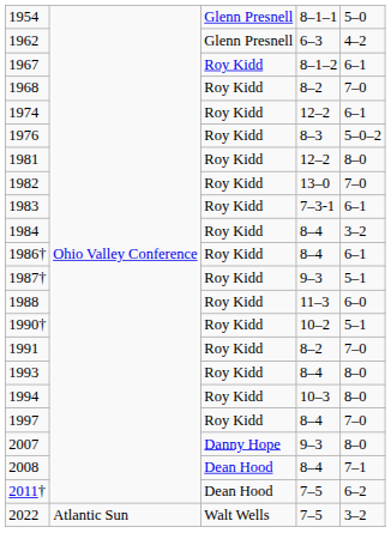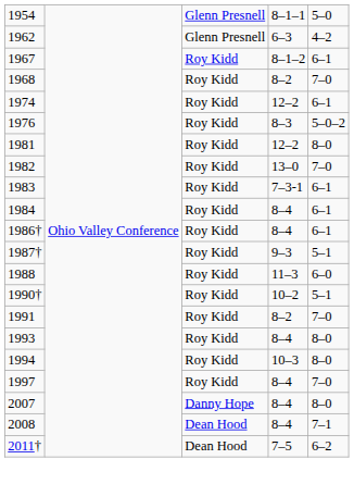1984 | column 5: 3–2 -> 6–1
2007 | column 4: 9–3 -> 8–4
- row: 2022 | Atlantic Sun | Walt Wells | 7–5 | 3–2
